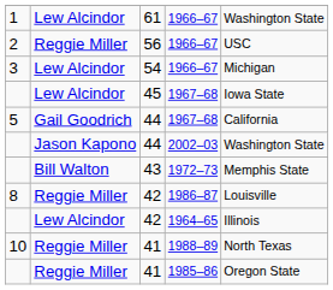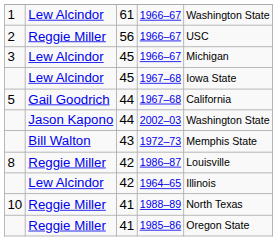3 / 1966–67 | column 3: 54 -> 45
